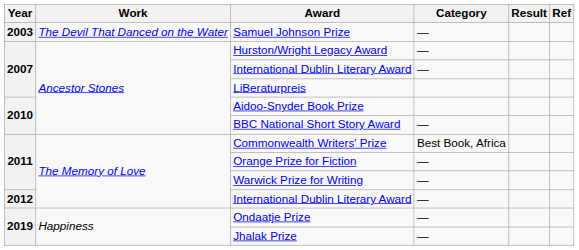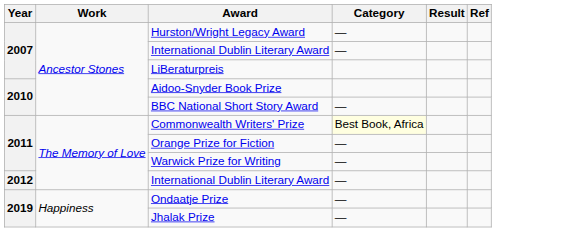- row: 2003 | The Devil That Danced on the Water | Samuel Johnson Prize | —
Commonwealth Writers' Prize | Category: no background -> lightyellow background
